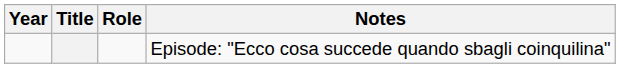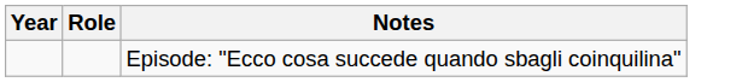- column: Title
